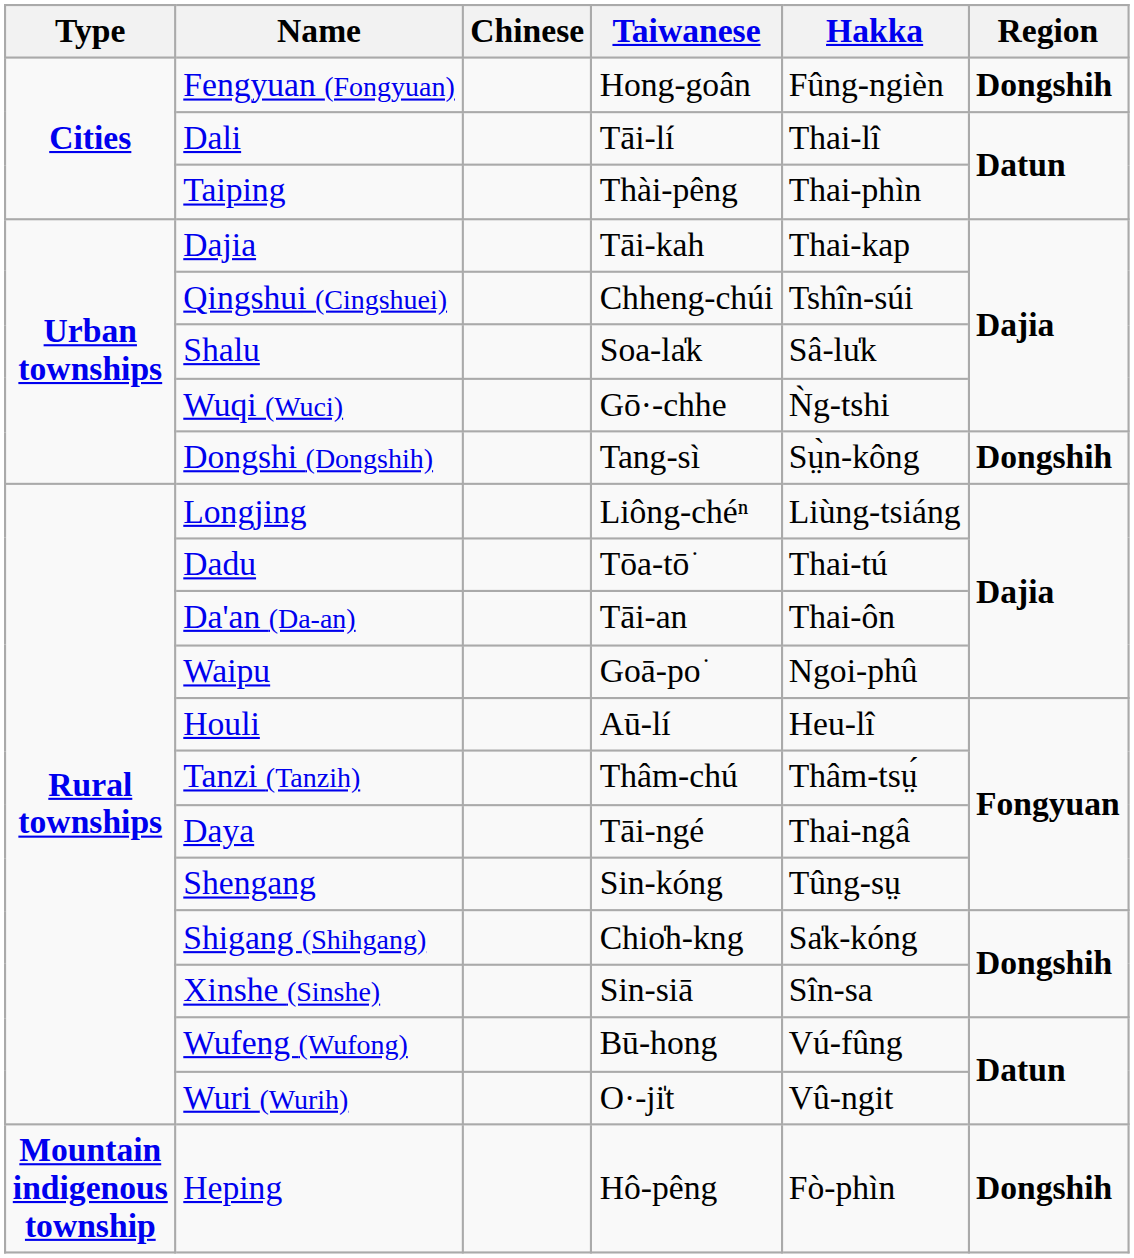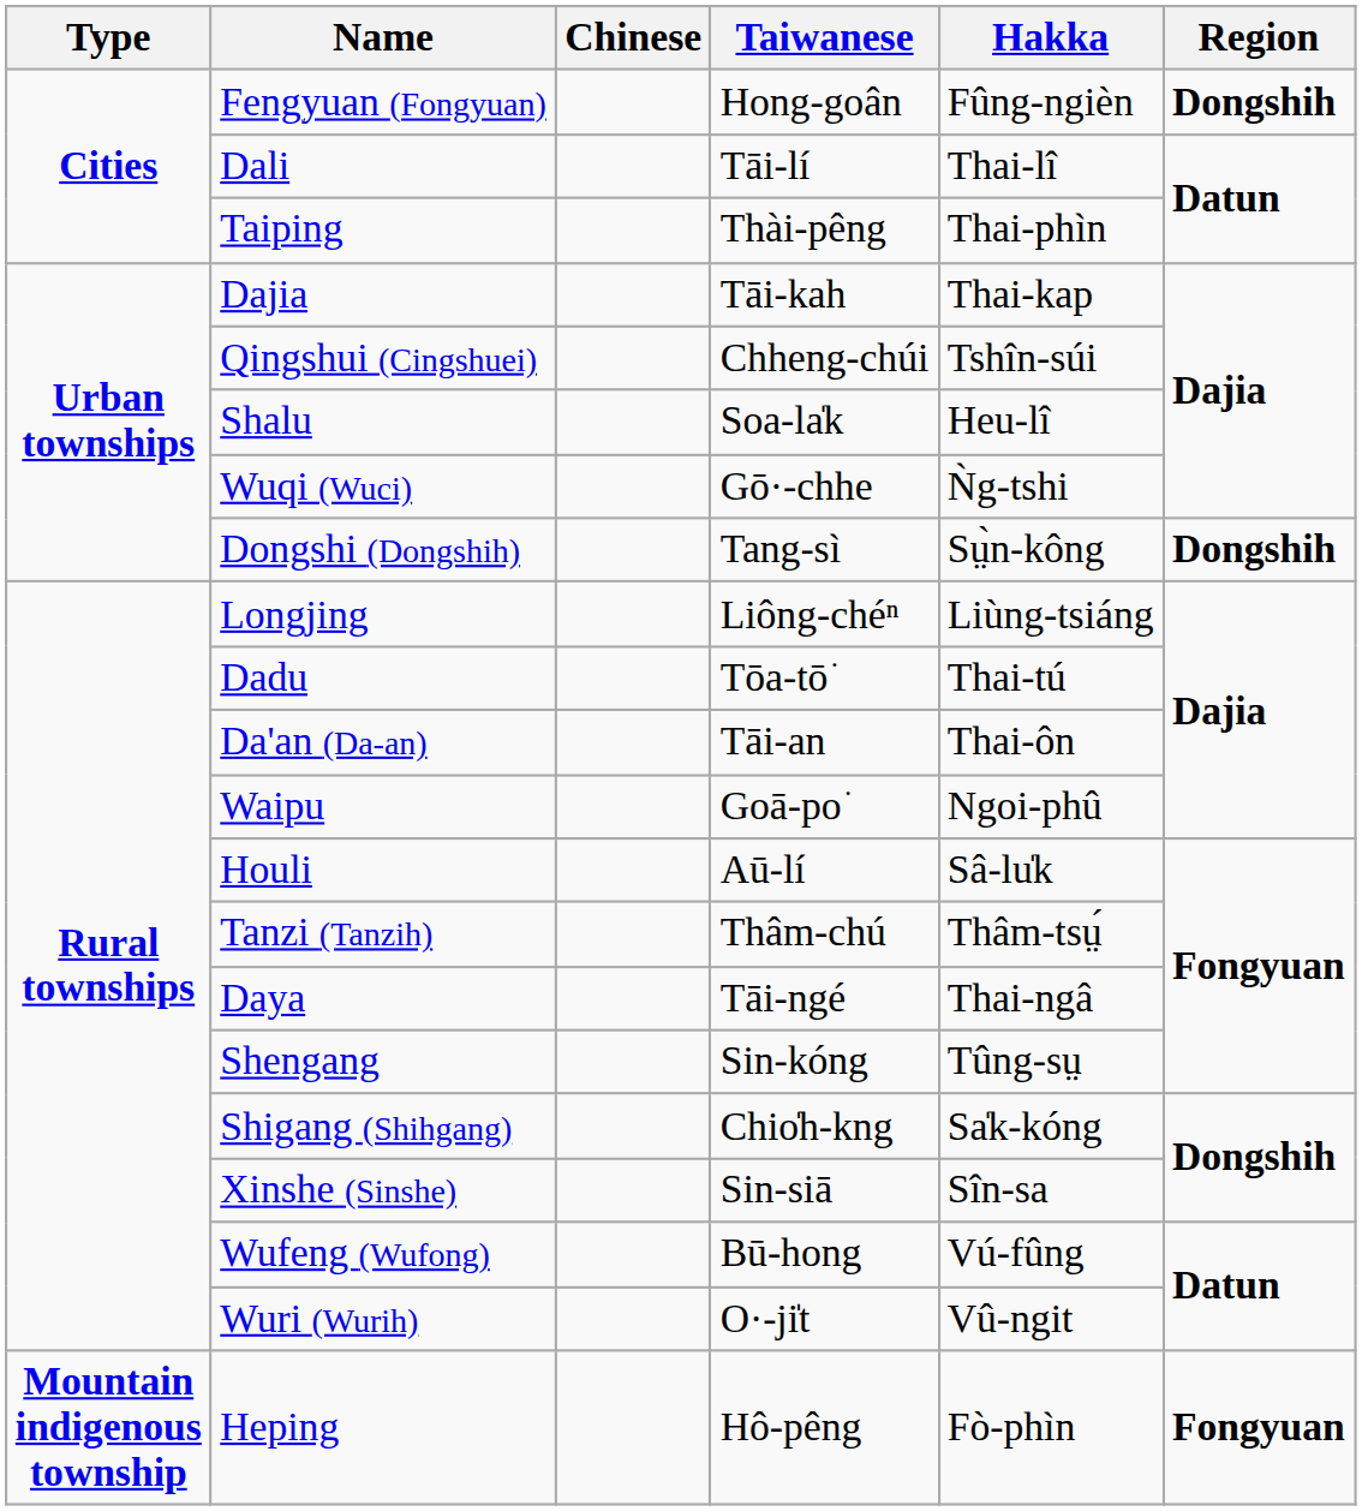Shalu | Hakka: Sâ-lu̍k -> Heu-lî
Houli | Hakka: Heu-lî -> Sâ-lu̍k
Heping | Region: Dongshih -> Fongyuan
